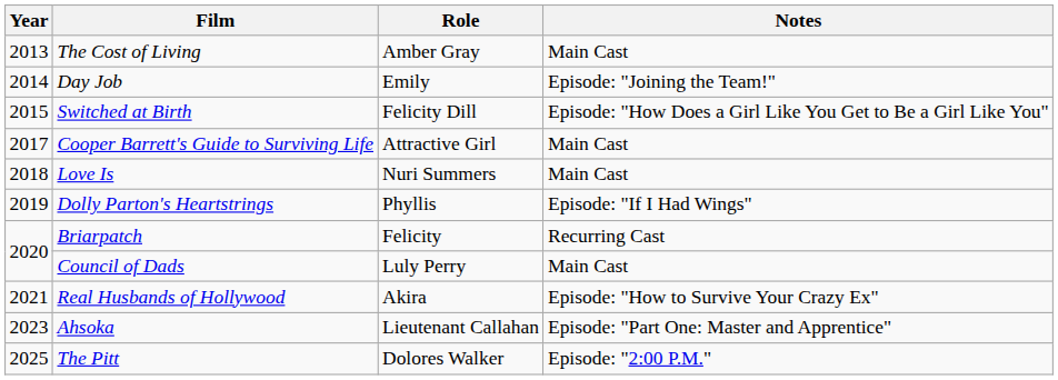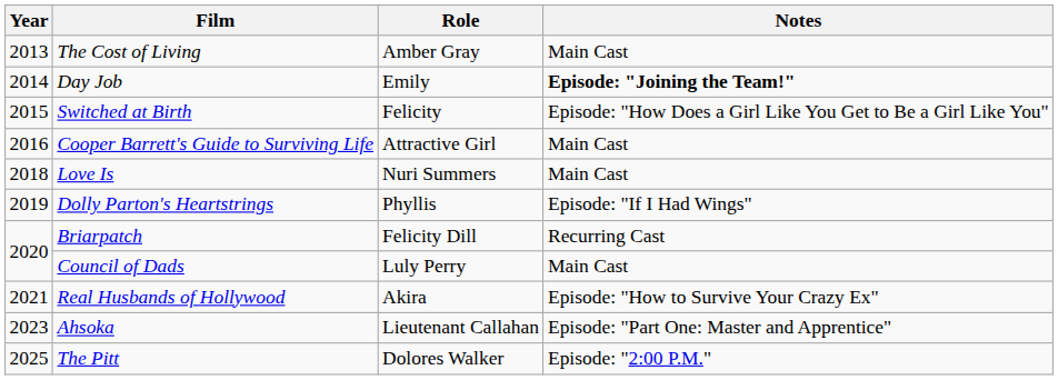Day Job | Notes: normal -> bold
Switched at Birth | Role: Felicity Dill -> Felicity
Cooper Barrett's Guide to Surviving Life | Year: 2017 -> 2016
Briarpatch | Role: Felicity -> Felicity Dill
